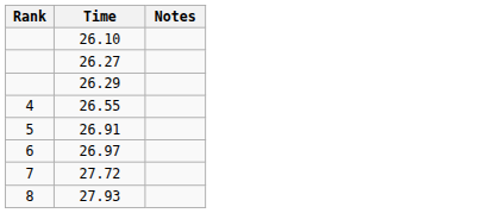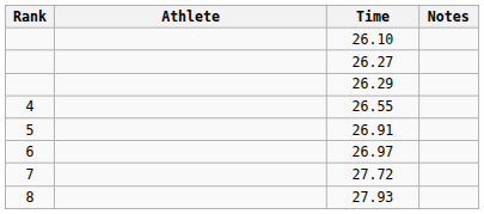+ column: Athlete
